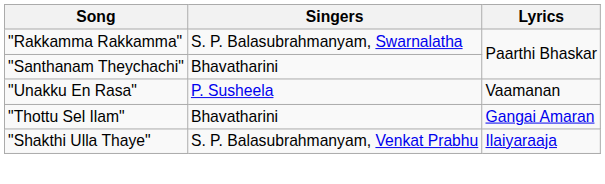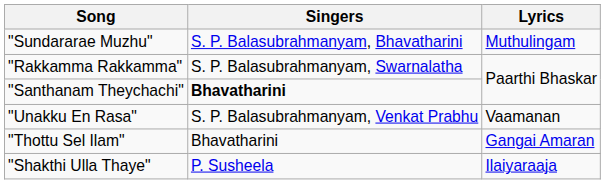+ row: "Sundararae Muzhu" | S. P. Balasubrahmanyam, Bhavatharini | Muthulingam
"Santhanam Theychachi" | Singers: normal -> bold
"Unakku En Rasa" | Singers: P. Susheela -> S. P. Balasubrahmanyam, Venkat Prabhu
"Shakthi Ulla Thaye" | Singers: S. P. Balasubrahmanyam, Venkat Prabhu -> P. Susheela
